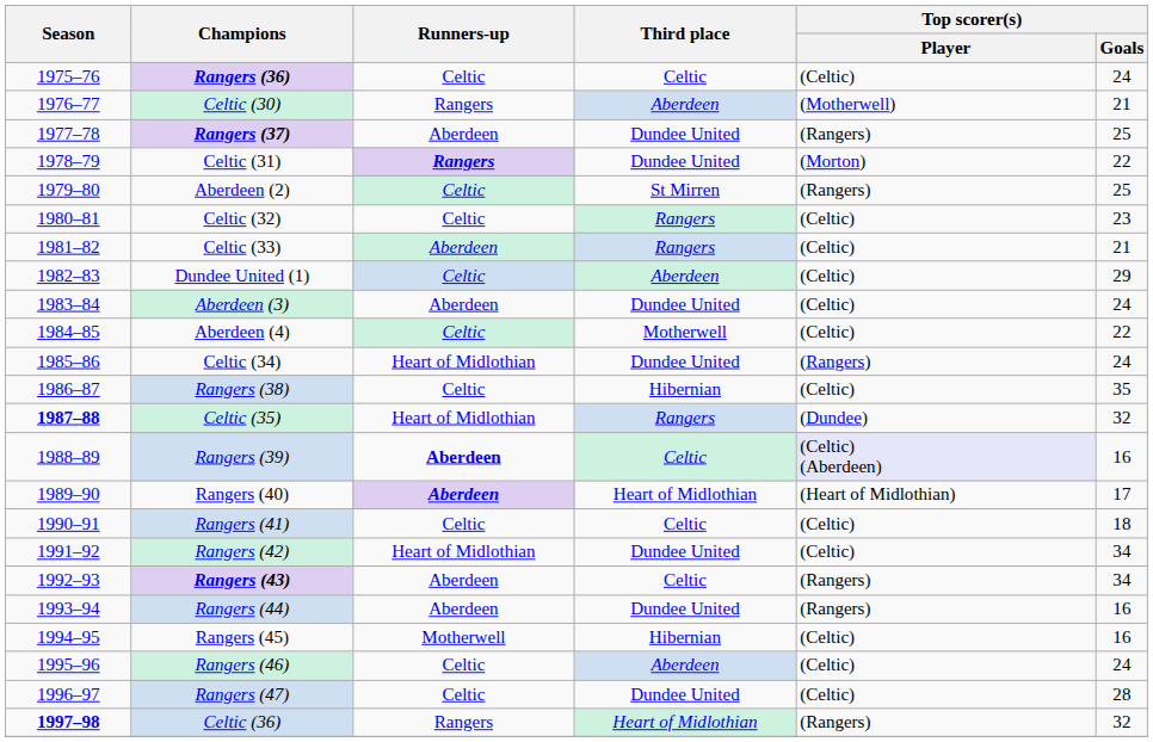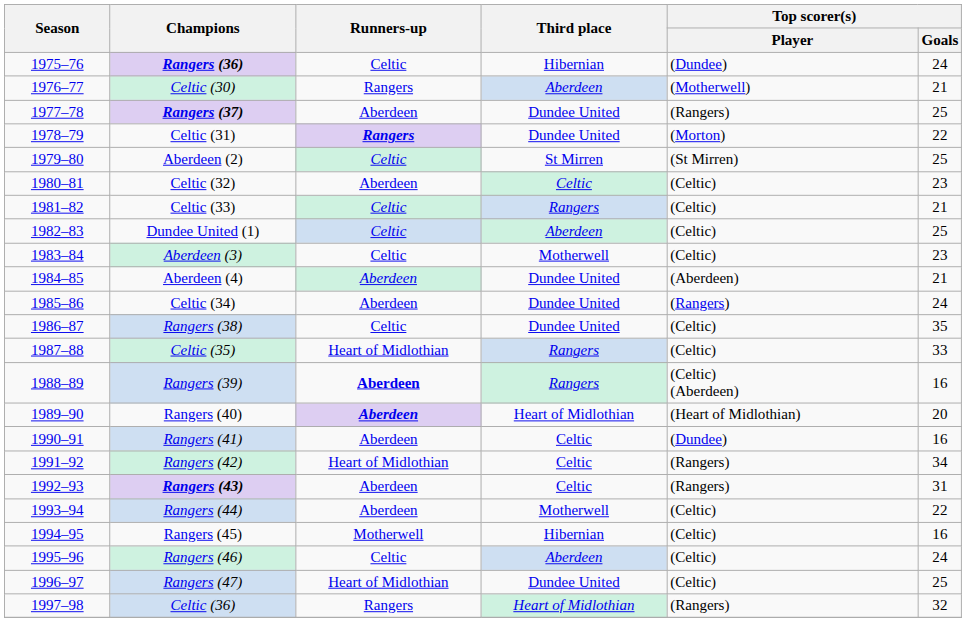Rangers (36) | Third place: Celtic -> Hibernian
Rangers (36) | Top scorer(s) / Player: (Celtic) -> (Dundee)
Aberdeen (2) | Top scorer(s) / Player: (Rangers) -> (St Mirren)
Celtic (32) | Runners-up: Celtic -> Aberdeen
Celtic (32) | Third place: Rangers -> Celtic
Celtic (33) | Runners-up: Aberdeen -> Celtic
Dundee United (1) | Top scorer(s) / Goals: 29 -> 25
Aberdeen (3) | Runners-up: Aberdeen -> Celtic
Aberdeen (3) | Third place: Dundee United -> Motherwell
Aberdeen (3) | Top scorer(s) / Goals: 24 -> 23
Aberdeen (4) | Runners-up: Celtic -> Aberdeen
Aberdeen (4) | Third place: Motherwell -> Dundee United
Aberdeen (4) | Top scorer(s) / Player: (Celtic) -> (Aberdeen)
Aberdeen (4) | Top scorer(s) / Goals: 22 -> 21
Celtic (34) | Runners-up: Heart of Midlothian -> Aberdeen
Rangers (38) | Third place: Hibernian -> Dundee United
Celtic (35) | Season: bold -> normal
Celtic (35) | Top scorer(s) / Player: (Dundee) -> (Celtic)
Celtic (35) | Top scorer(s) / Goals: 32 -> 33
Rangers (39) | Third place: Celtic -> Rangers
Rangers (39) | Top scorer(s) / Player: lavender background -> no background
Rangers (40) | Top scorer(s) / Goals: 17 -> 20
Rangers (41) | Runners-up: Celtic -> Aberdeen
Rangers (41) | Top scorer(s) / Player: (Celtic) -> (Dundee)
Rangers (41) | Top scorer(s) / Goals: 18 -> 16
Rangers (42) | Third place: Dundee United -> Celtic
Rangers (42) | Top scorer(s) / Player: (Celtic) -> (Rangers)
Rangers (43) | Top scorer(s) / Goals: 34 -> 31
Rangers (44) | Third place: Dundee United -> Motherwell
Rangers (44) | Top scorer(s) / Player: (Rangers) -> (Celtic)
Rangers (44) | Top scorer(s) / Goals: 16 -> 22
Rangers (47) | Runners-up: Celtic -> Heart of Midlothian
Rangers (47) | Top scorer(s) / Goals: 28 -> 25
Celtic (36) | Season: bold -> normal
